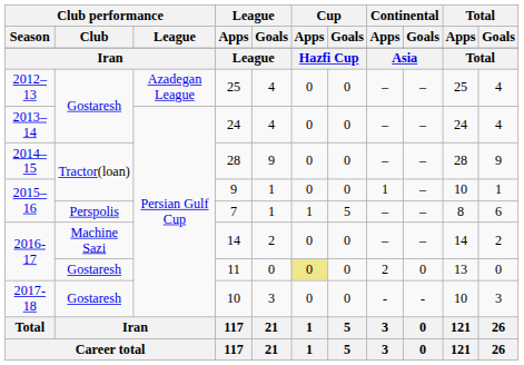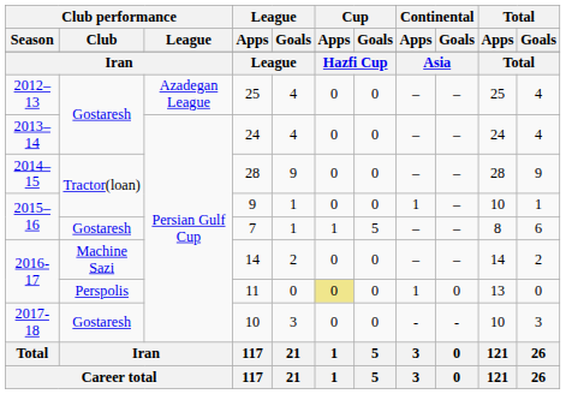7 | Club performance / Club: Perspolis -> Gostaresh
11 | Club performance / Club: Gostaresh -> Perspolis
11 | Continental / Apps: 2 -> 1
